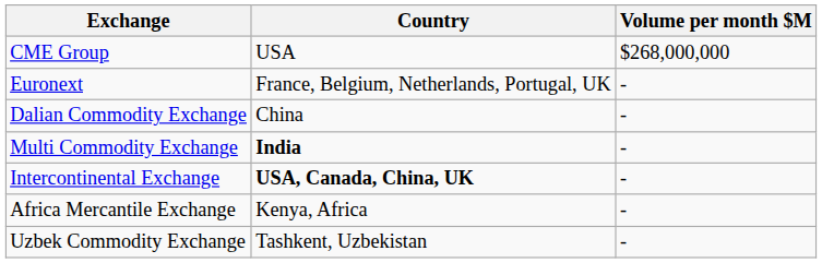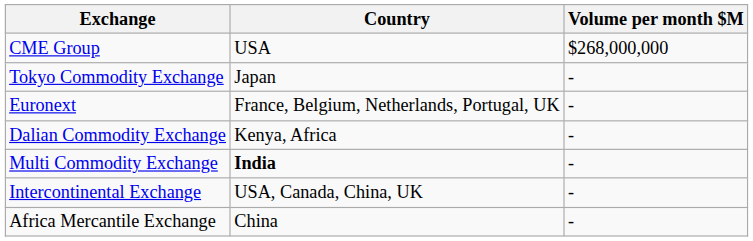+ row: Tokyo Commodity Exchange | Japan | -
Dalian Commodity Exchange | Country: China -> Kenya, Africa
Intercontinental Exchange | Country: bold -> normal
Africa Mercantile Exchange | Country: Kenya, Africa -> China
- row: Uzbek Commodity Exchange | Tashkent, Uzbekistan | -
